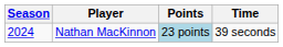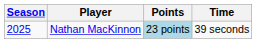Nathan MacKinnon | Season: 2024 -> 2025
